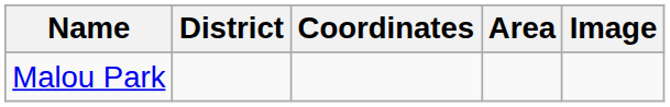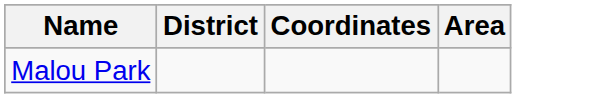- column: Image
